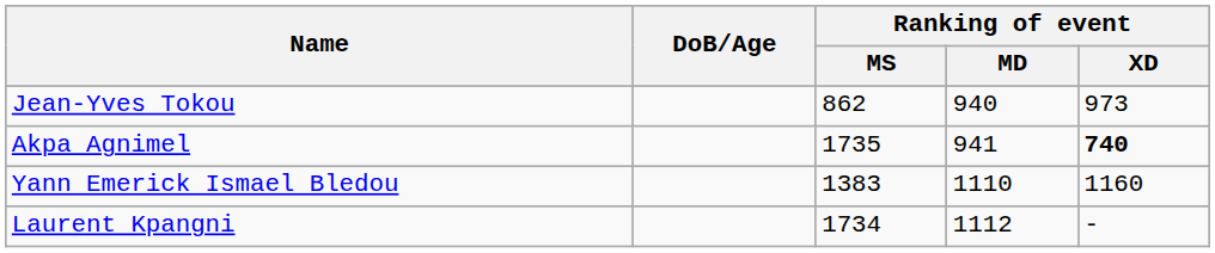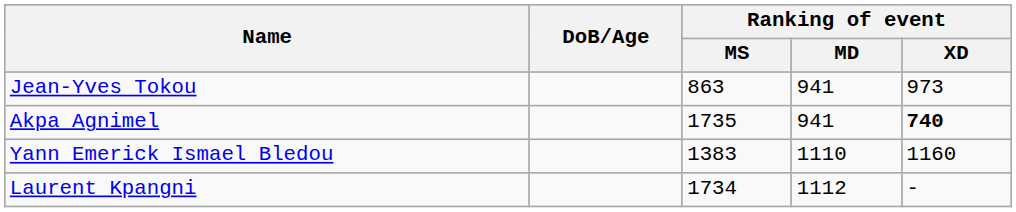Jean-Yves Tokou | Ranking of event / MS: 862 -> 863
Jean-Yves Tokou | Ranking of event / MD: 940 -> 941
